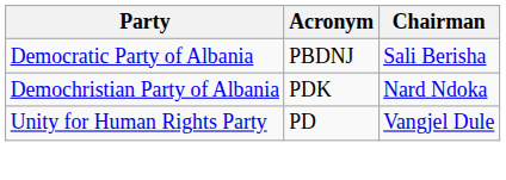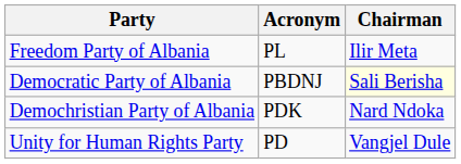+ row: Freedom Party of Albania | PL | Ilir Meta
Democratic Party of Albania | Chairman: no background -> lightyellow background
